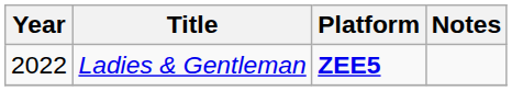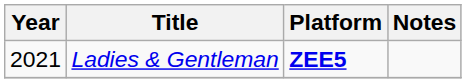Ladies & Gentleman | Year: 2022 -> 2021
